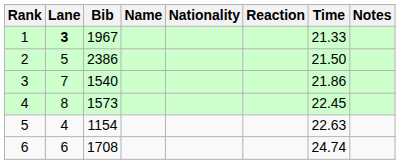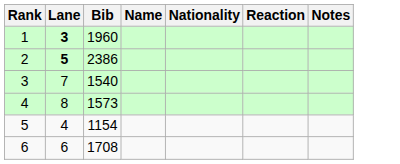- column: Time | 21.33 | 21.50 | 21.86 | 22.45 | 22.63 | 24.74
1 | Bib: 1967 -> 1960
2 | Lane: normal -> bold
